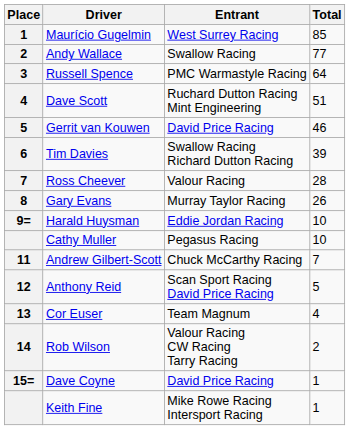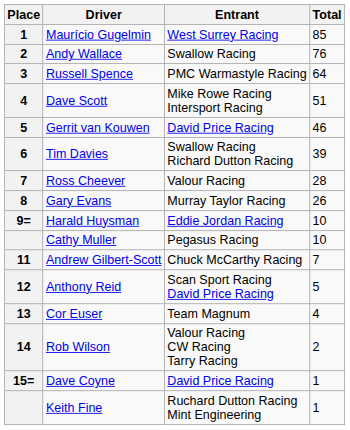Andy Wallace | Total: 77 -> 76
Dave Scott | Entrant: Ruchard Dutton Racing Mint Engineering -> Mike Rowe Racing Intersport Racing
Keith Fine | Entrant: Mike Rowe Racing Intersport Racing -> Ruchard Dutton Racing Mint Engineering
